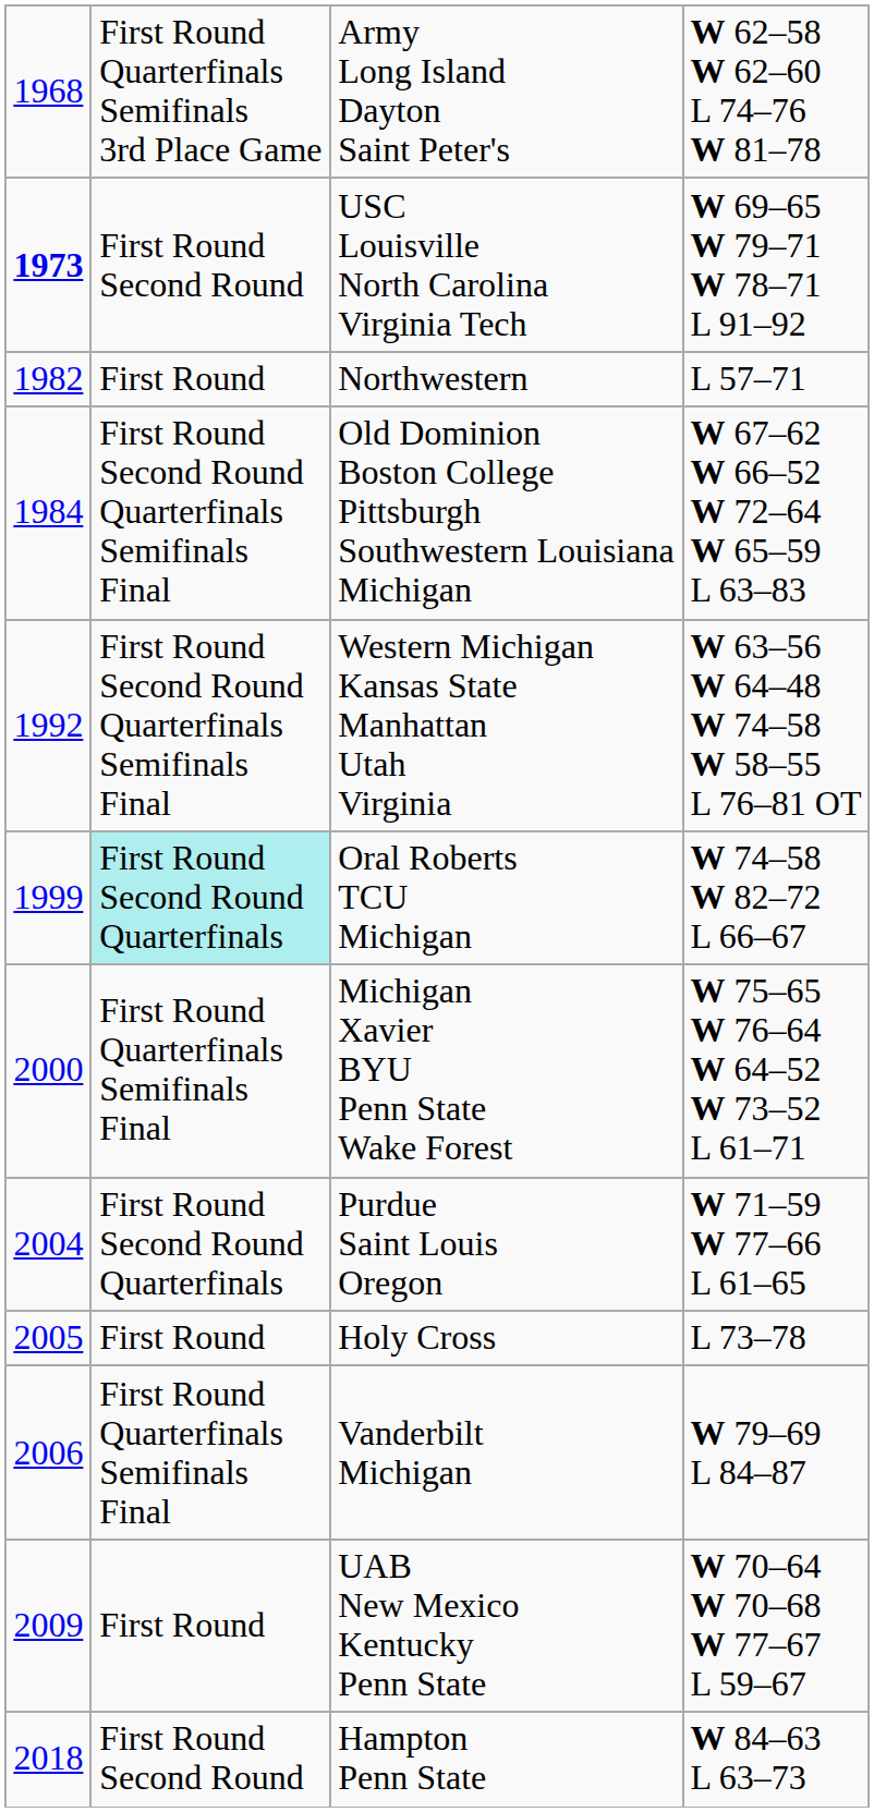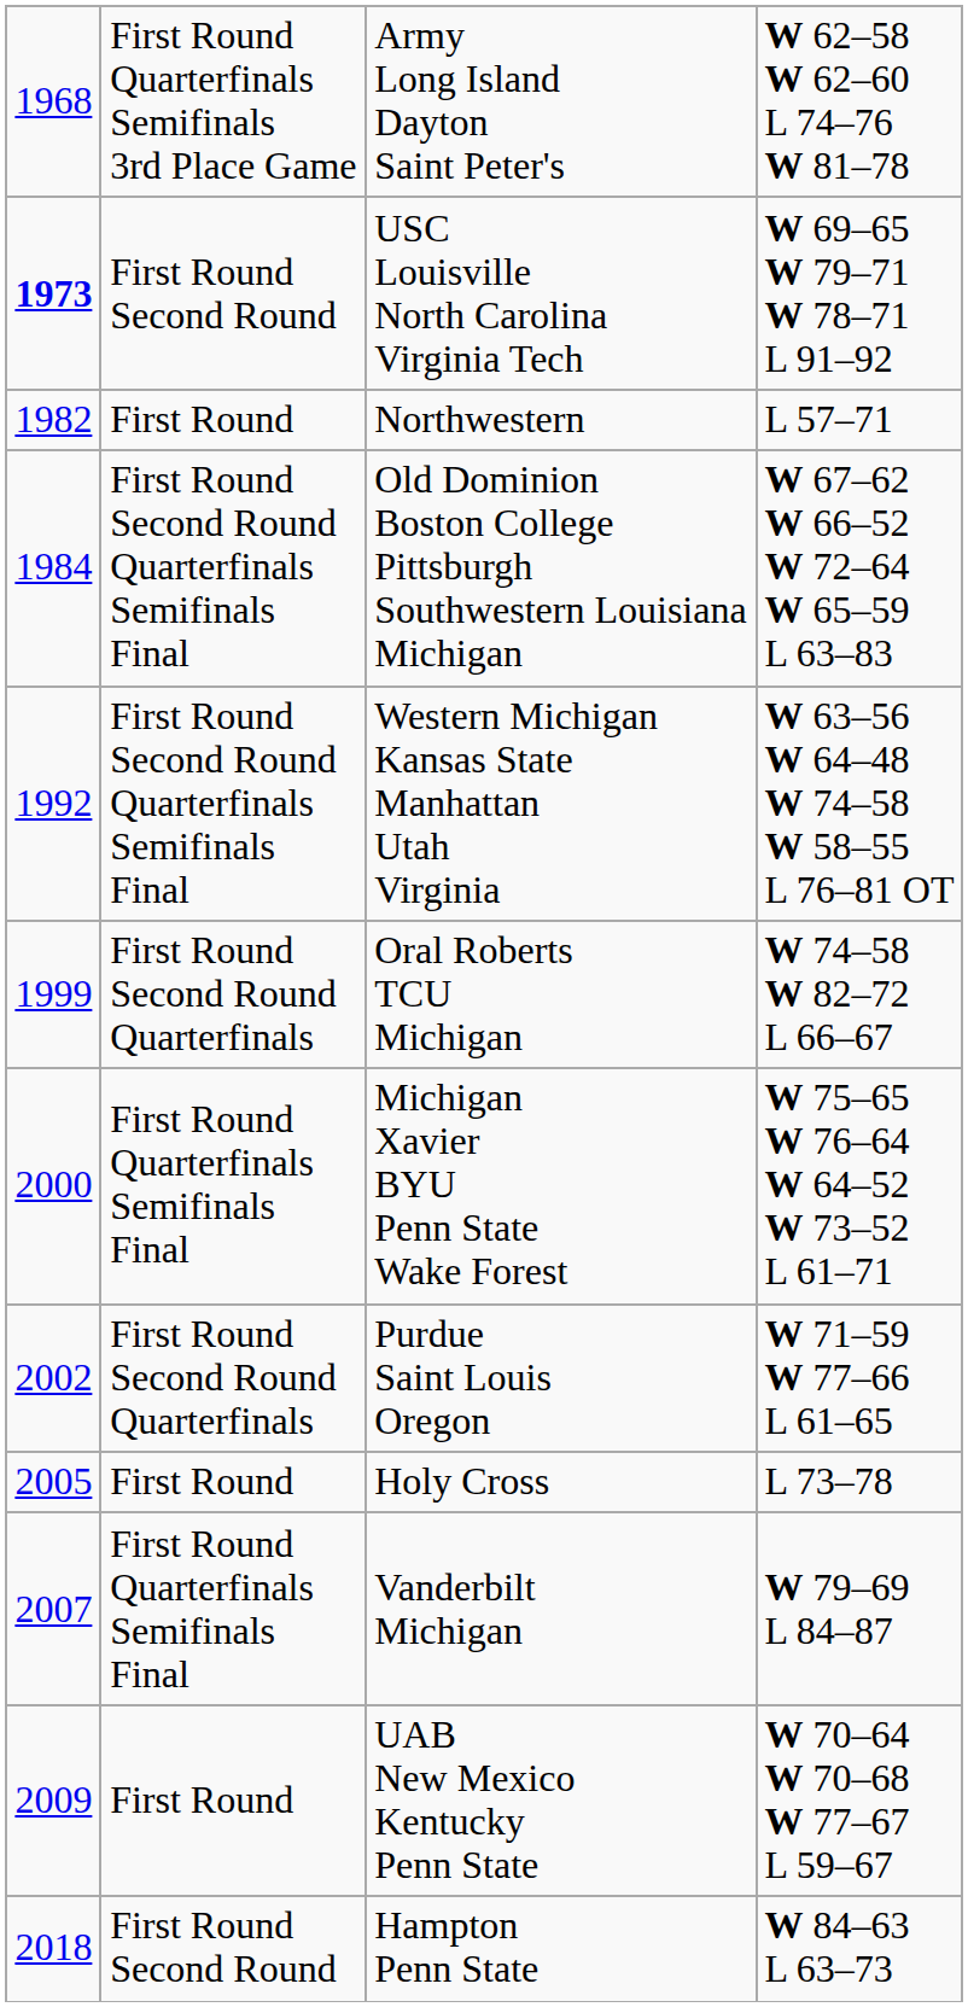Oral Roberts TCU Michigan | column 2: paleturquoise background -> no background
Purdue Saint Louis Oregon | column 1: 2004 -> 2002
Vanderbilt Michigan | column 1: 2006 -> 2007
